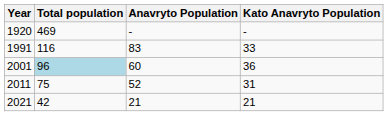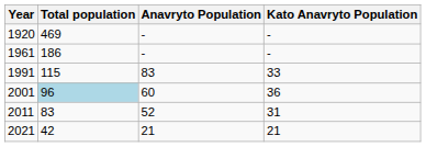+ row: 1961 | 186 | - | -
1991 | Total population: 116 -> 115
2011 | Total population: 75 -> 83
